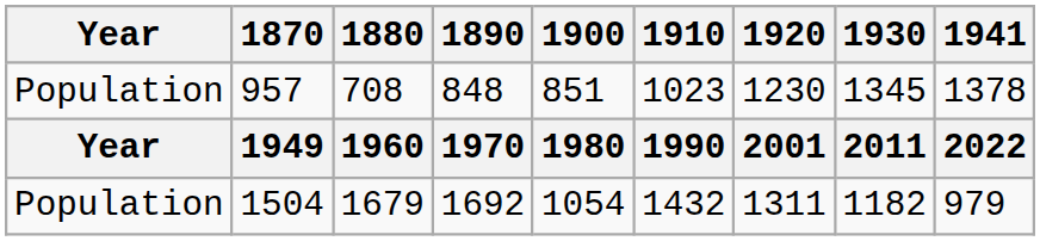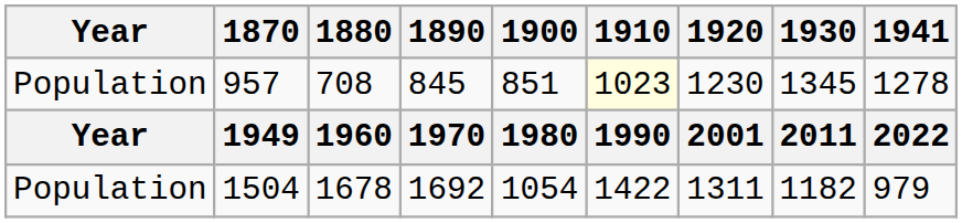957 | 1890: 848 -> 845
957 | 1910: no background -> lightyellow background
957 | 1941: 1378 -> 1278
1504 | 1880: 1679 -> 1678
1504 | 1910: 1432 -> 1422
